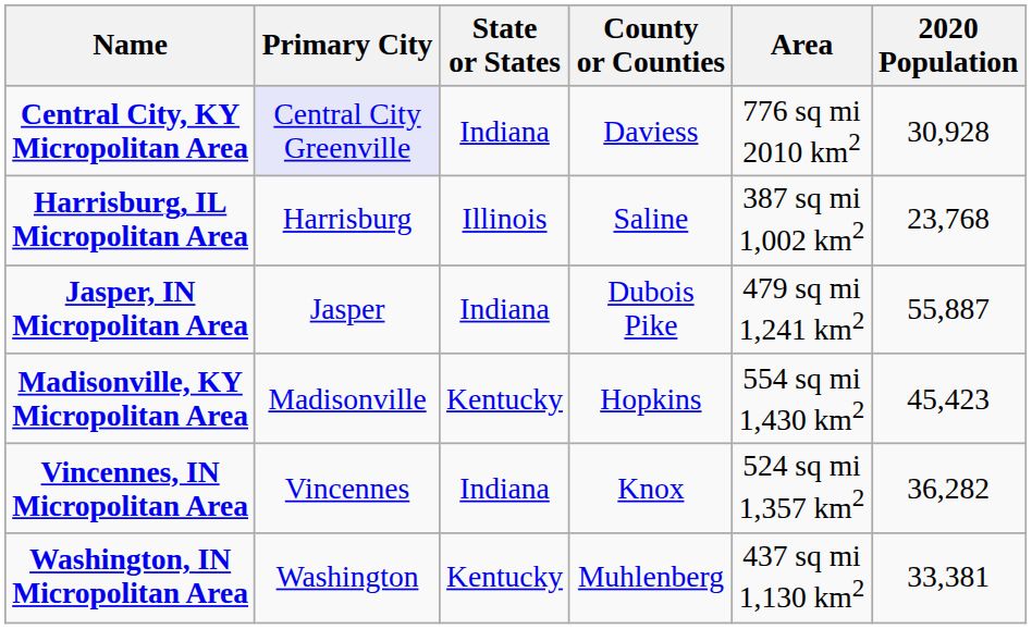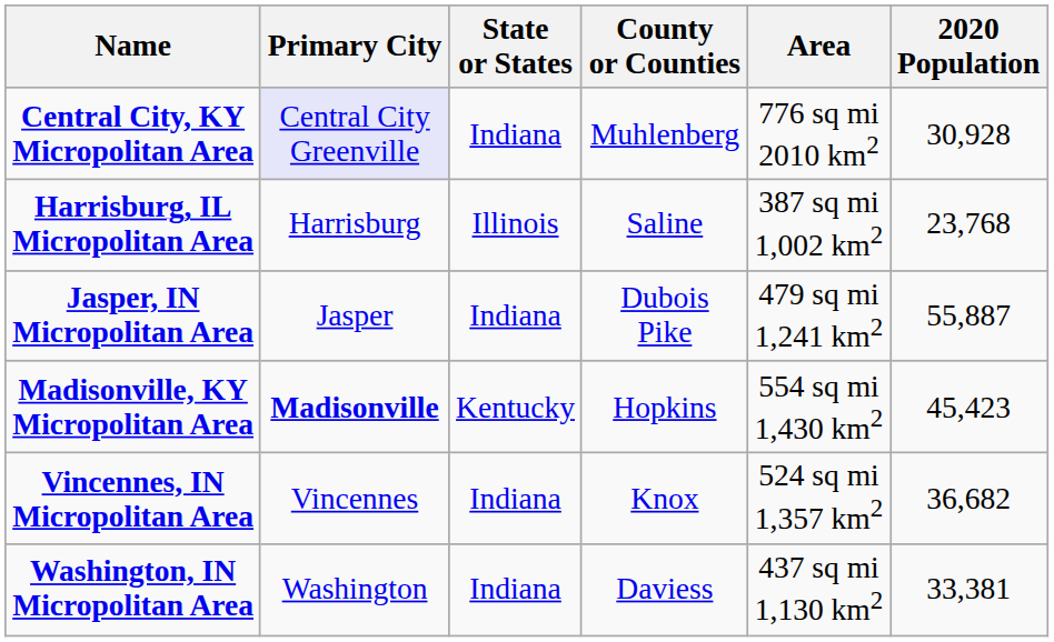Central City, KY Micropolitan Area | County or Counties: Daviess -> Muhlenberg
Madisonville, KY Micropolitan Area | Primary City: normal -> bold
Vincennes, IN Micropolitan Area | 2020 Population: 36,282 -> 36,682
Washington, IN Micropolitan Area | State or States: Kentucky -> Indiana
Washington, IN Micropolitan Area | County or Counties: Muhlenberg -> Daviess
